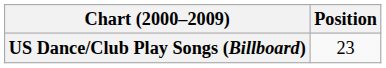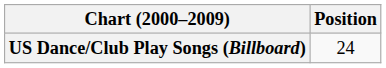US Dance/Club Play Songs (Billboard) | Position: 23 -> 24
